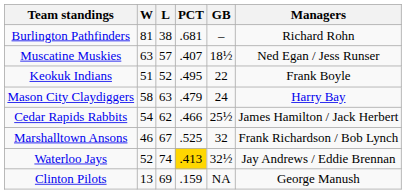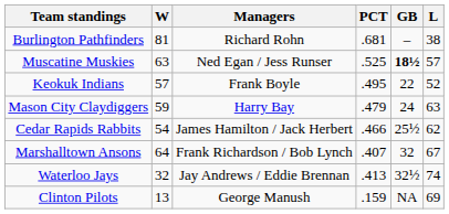columns swapped: L <-> Managers
Muscatine Muskies | PCT: .407 -> .525
Muscatine Muskies | GB: normal -> bold
Keokuk Indians | W: 51 -> 57
Mason City Claydiggers | W: 58 -> 59
Marshalltown Ansons | W: 46 -> 64
Marshalltown Ansons | PCT: .525 -> .407
Waterloo Jays | W: 52 -> 32
Waterloo Jays | PCT: gold background -> no background
